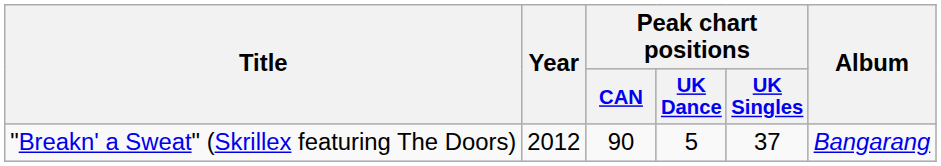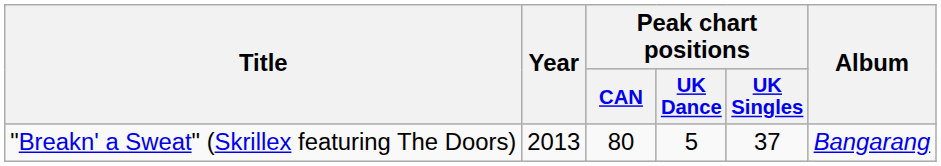"Breakn' a Sweat" (Skrillex featuring The Doors) | Year: 2012 -> 2013
"Breakn' a Sweat" (Skrillex featuring The Doors) | Peak chart positions / CAN: 90 -> 80
